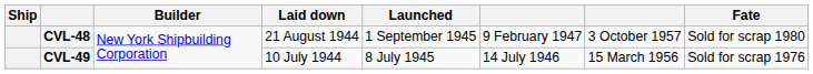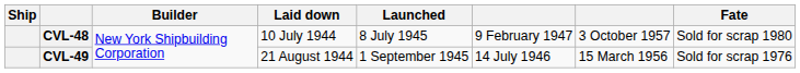CVL-48 | Laid down: 21 August 1944 -> 10 July 1944
CVL-48 | Launched: 1 September 1945 -> 8 July 1945
CVL-49 | Laid down: 10 July 1944 -> 21 August 1944
CVL-49 | Launched: 8 July 1945 -> 1 September 1945
